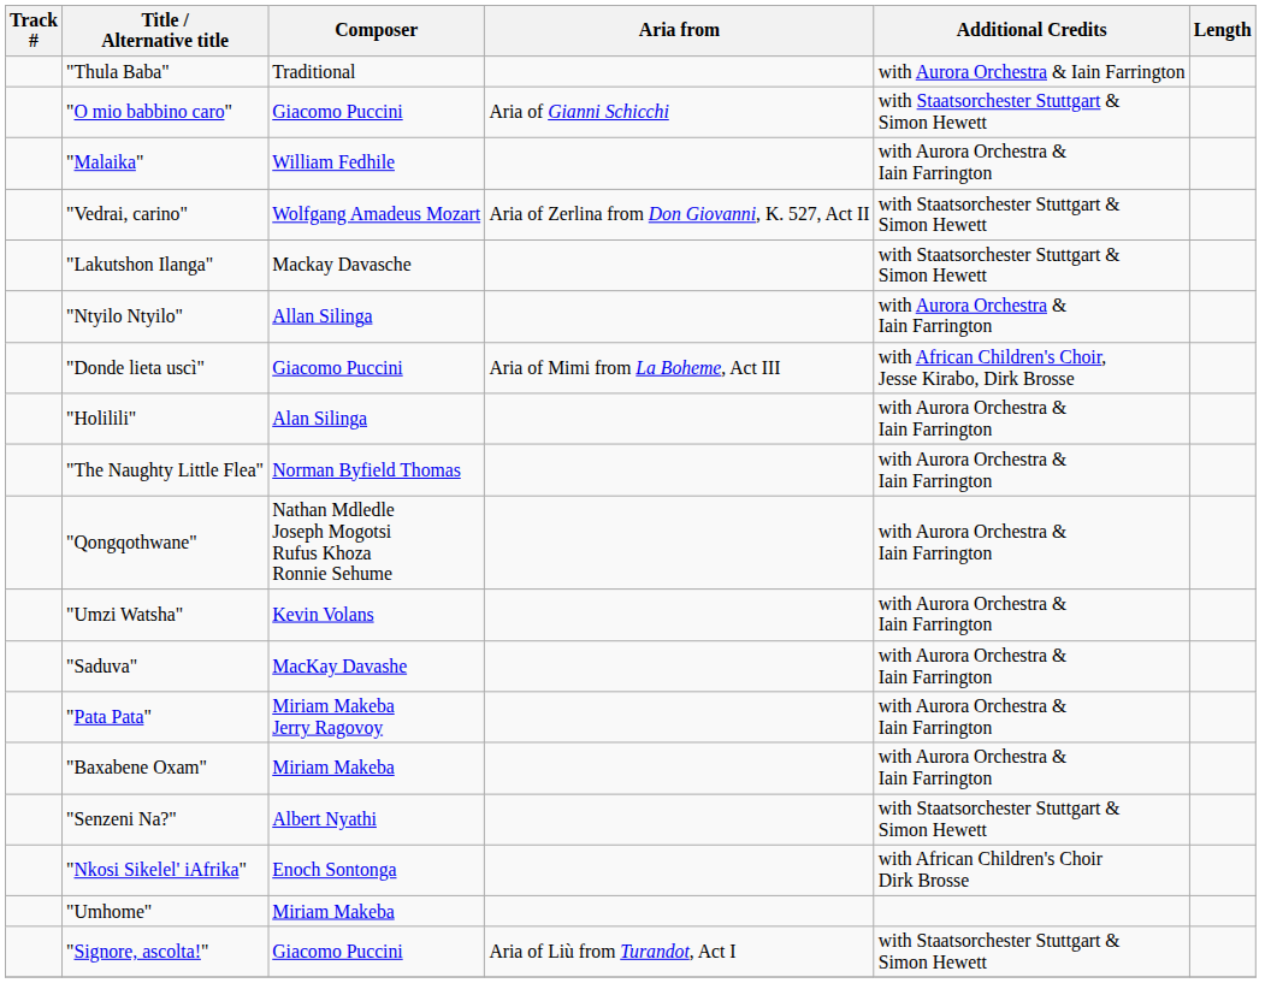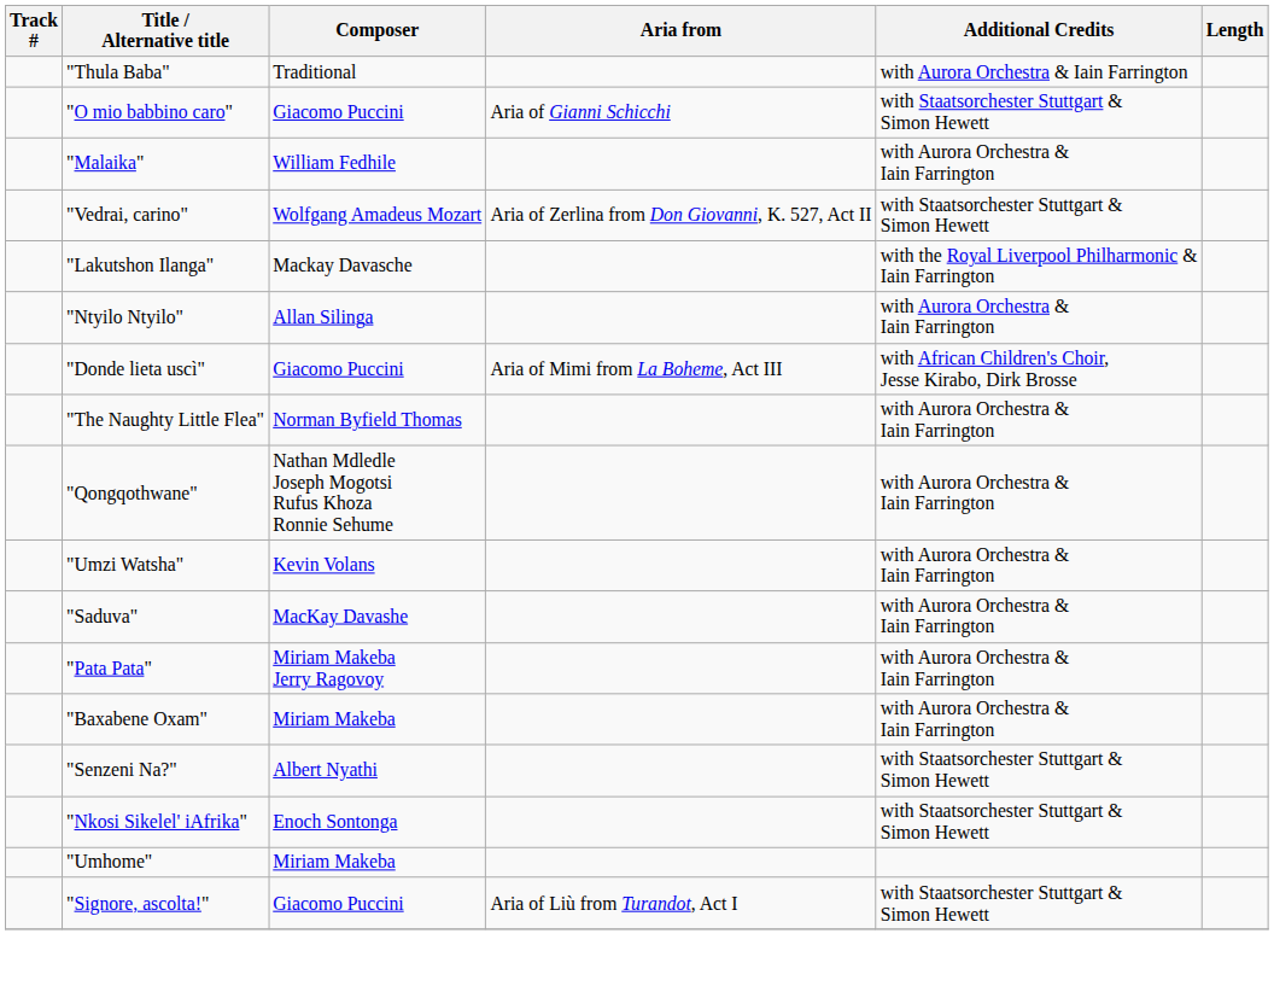"Lakutshon Ilanga" | Additional Credits: with Staatsorchester Stuttgart & Simon Hewett -> with the Royal Liverpool Philharmonic & Iain Farrington
- row: "Holilili" | Alan Silinga | with Aurora Orchestra & Iain Farrington
"Nkosi Sikelel' iAfrika" | Additional Credits: with African Children's Choir Dirk Brosse -> with Staatsorchester Stuttgart & Simon Hewett
